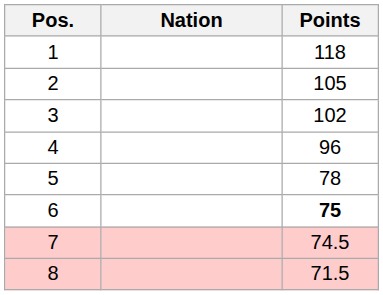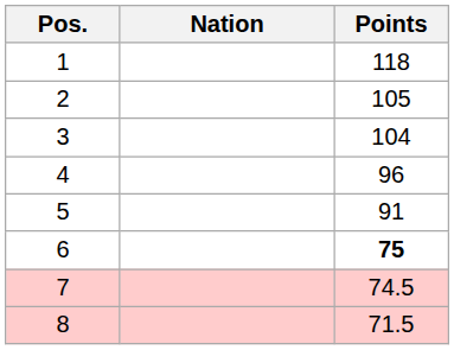3 | Points: 102 -> 104
5 | Points: 78 -> 91
